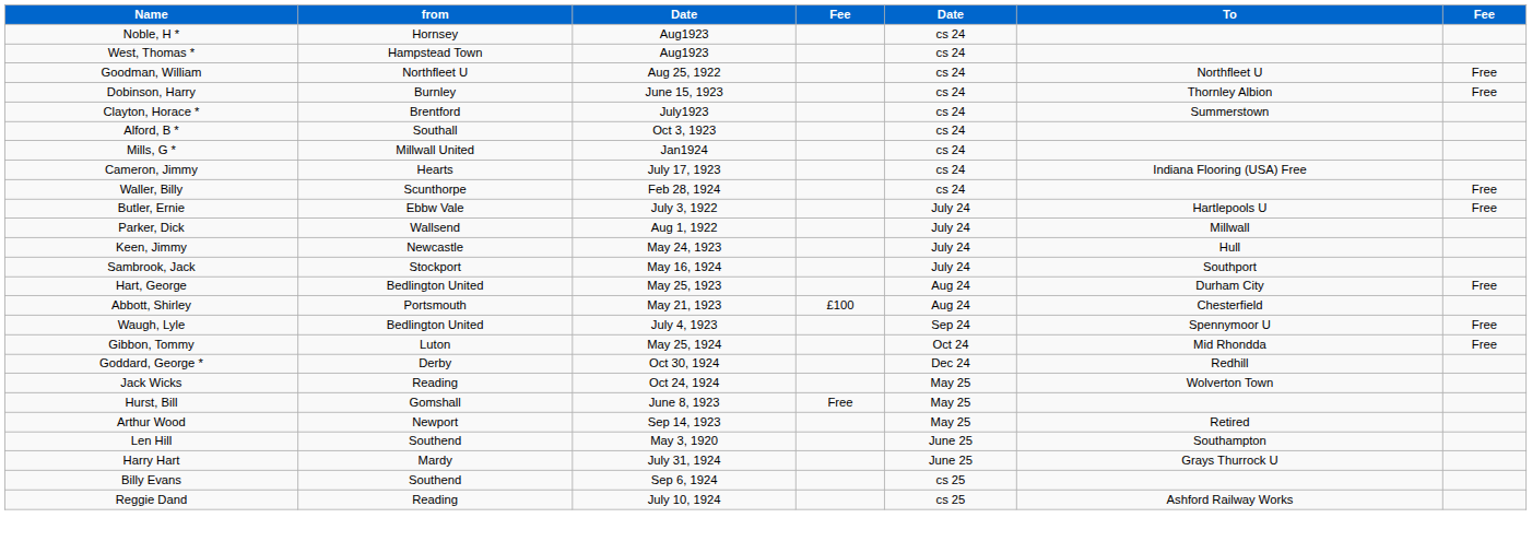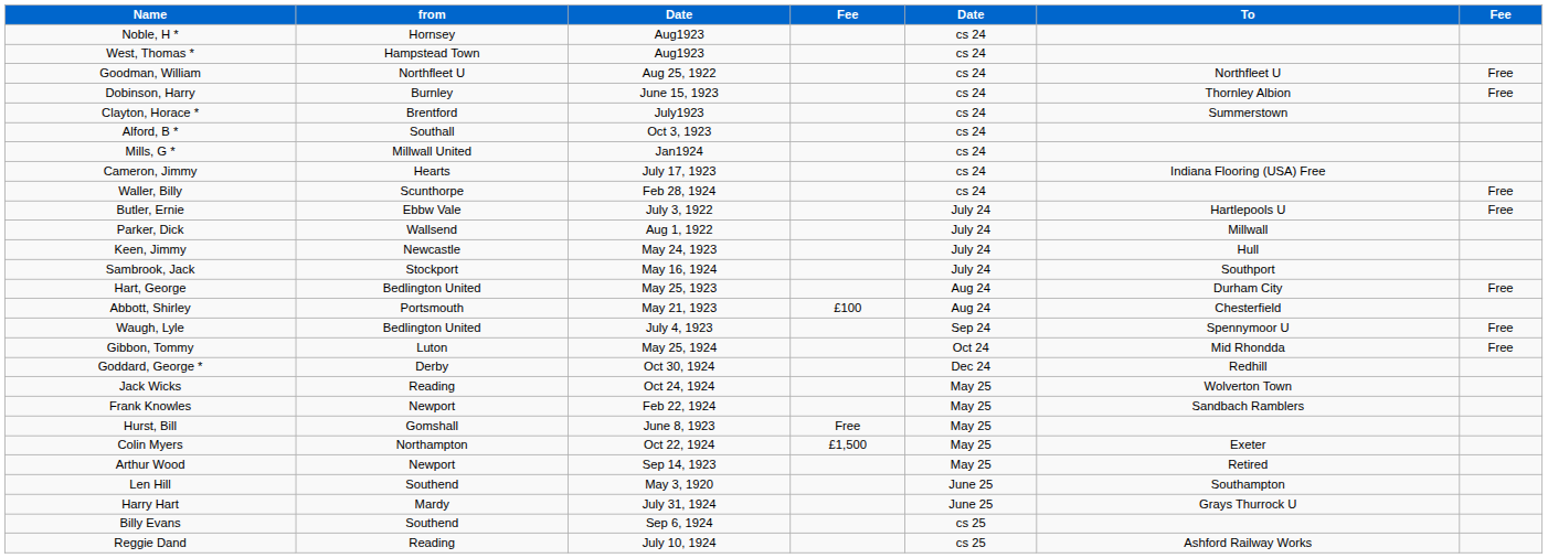+ row: Frank Knowles | Newport | Feb 22, 1924 | May 25 | Sandbach Ramblers
+ row: Colin Myers | Northampton | Oct 22, 1924 | £1,500 | May 25 | Exeter
